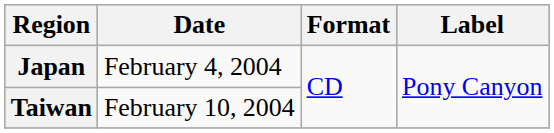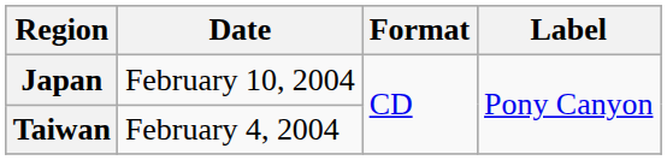Japan | Date: February 4, 2004 -> February 10, 2004
Taiwan | Date: February 10, 2004 -> February 4, 2004
